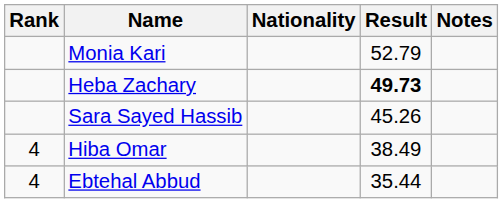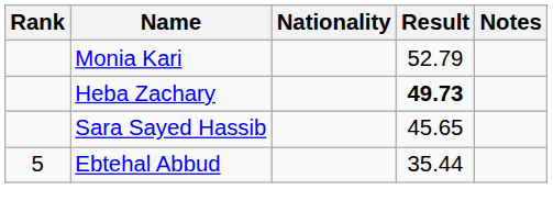Sara Sayed Hassib | Result: 45.26 -> 45.65
- row: 4 | Hiba Omar | 38.49
Ebtehal Abbud | Rank: 4 -> 5
